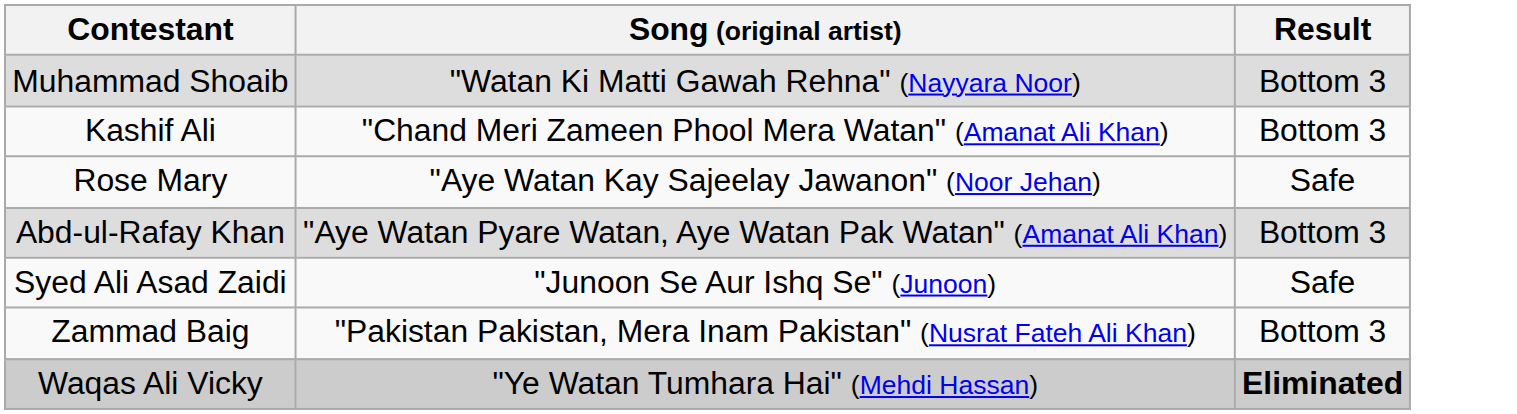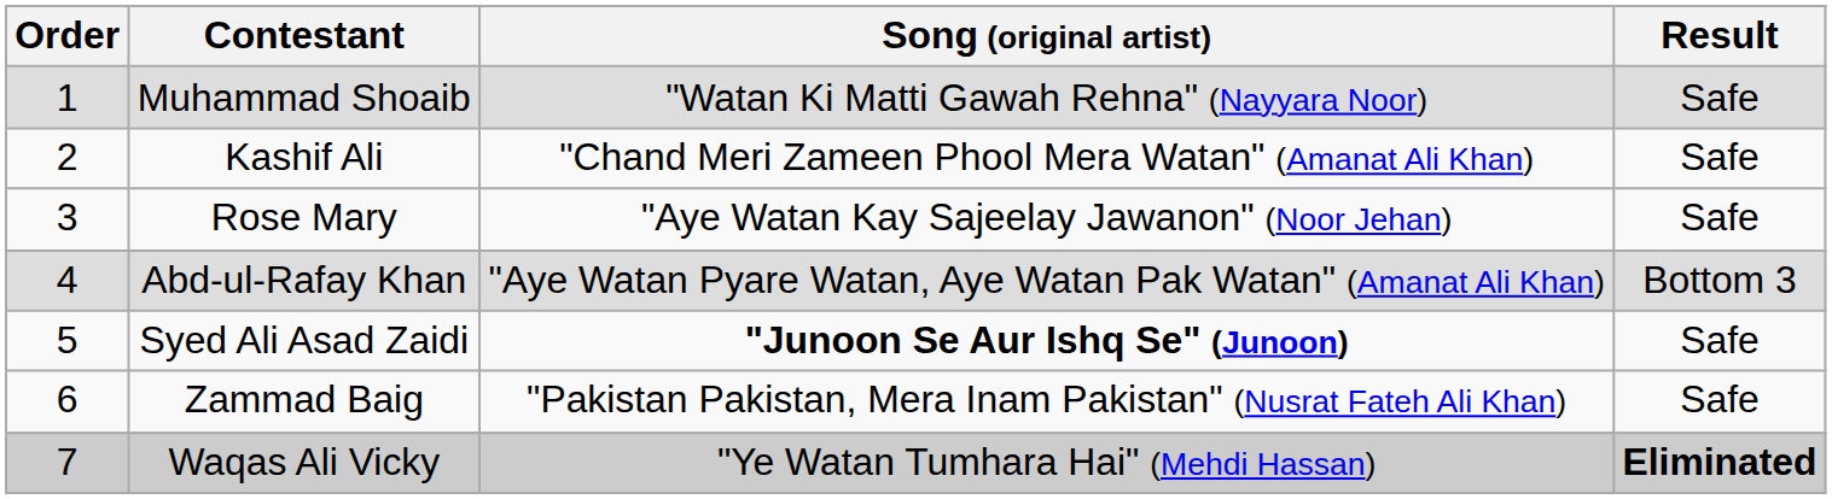+ column: Order | 1 | 2 | 3 | 4 | 5 | 6 | 7
Muhammad Shoaib | Result: Bottom 3 -> Safe
Kashif Ali | Result: Bottom 3 -> Safe
Syed Ali Asad Zaidi | Song (original artist): normal -> bold
Zammad Baig | Result: Bottom 3 -> Safe
